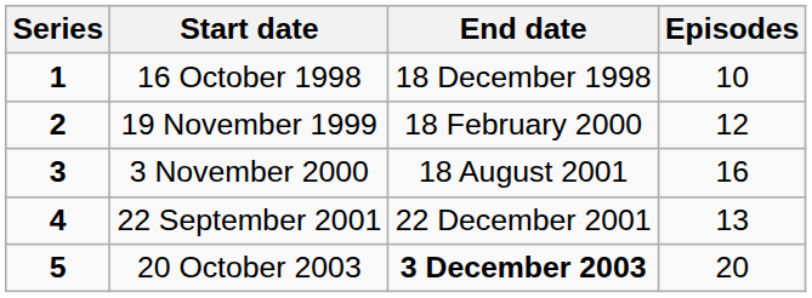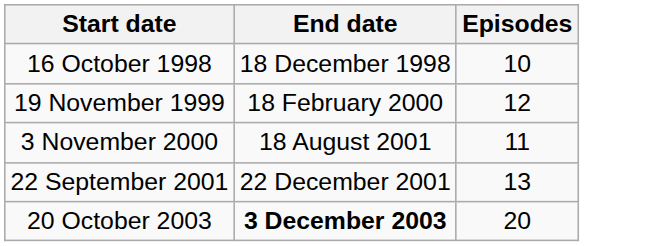- column: Series | 1 | 2 | 3 | 4 | 5
3 November 2000 | Episodes: 16 -> 11
